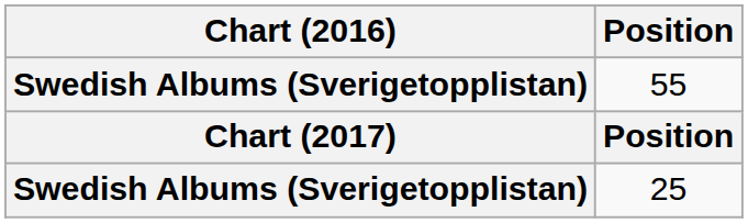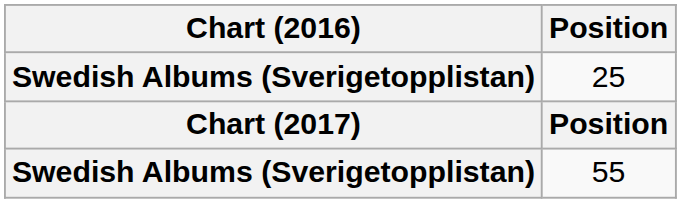rows swapped: 25 <-> 55
